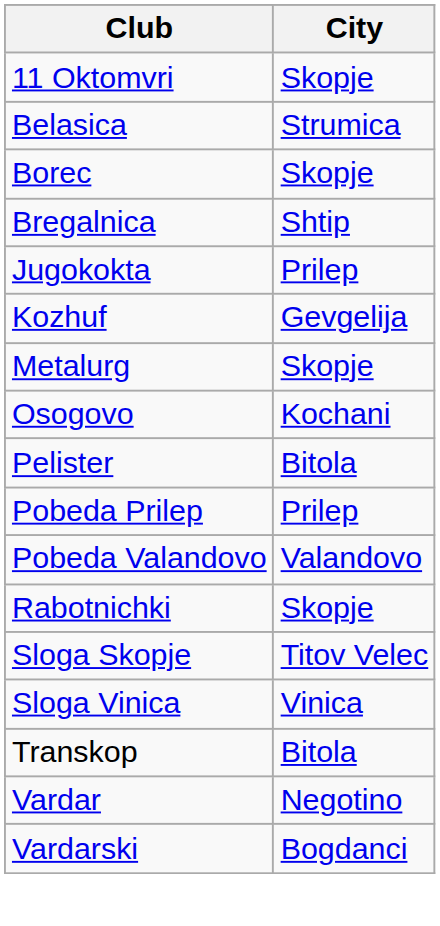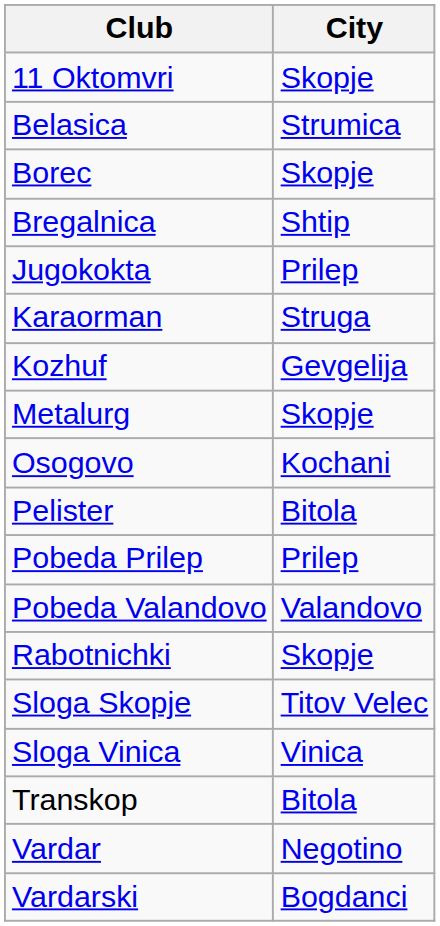+ row: Karaorman | Struga
